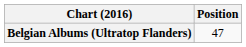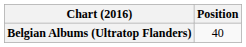Belgian Albums (Ultratop Flanders) | Position: 47 -> 40
